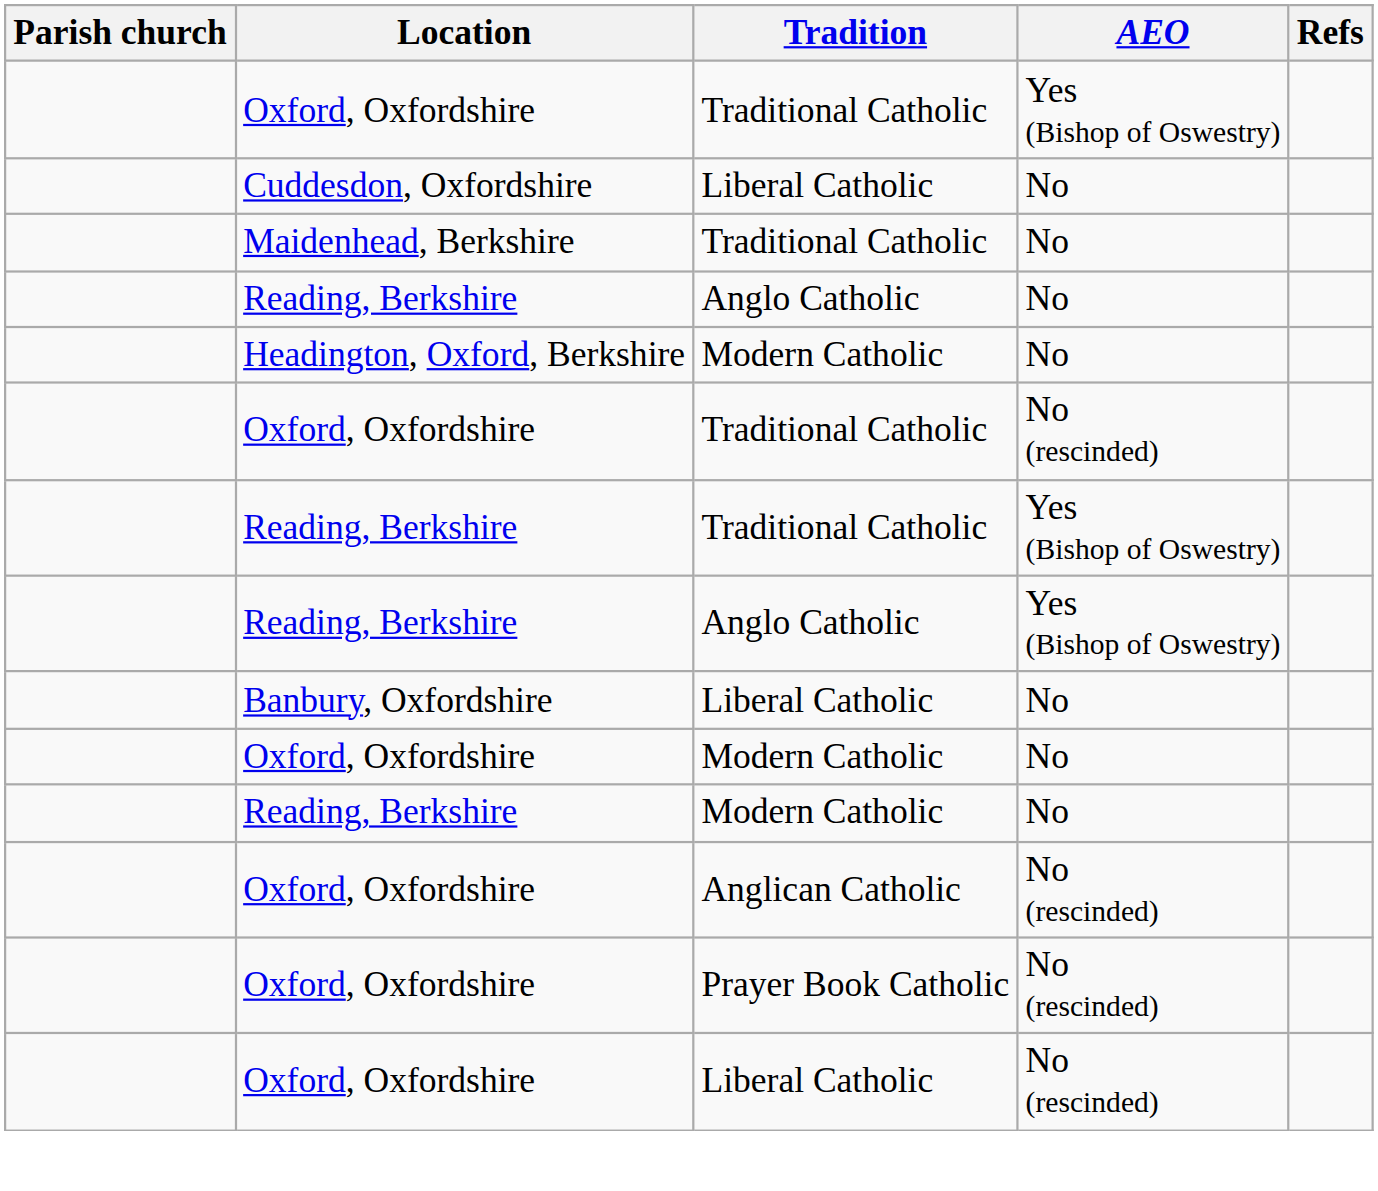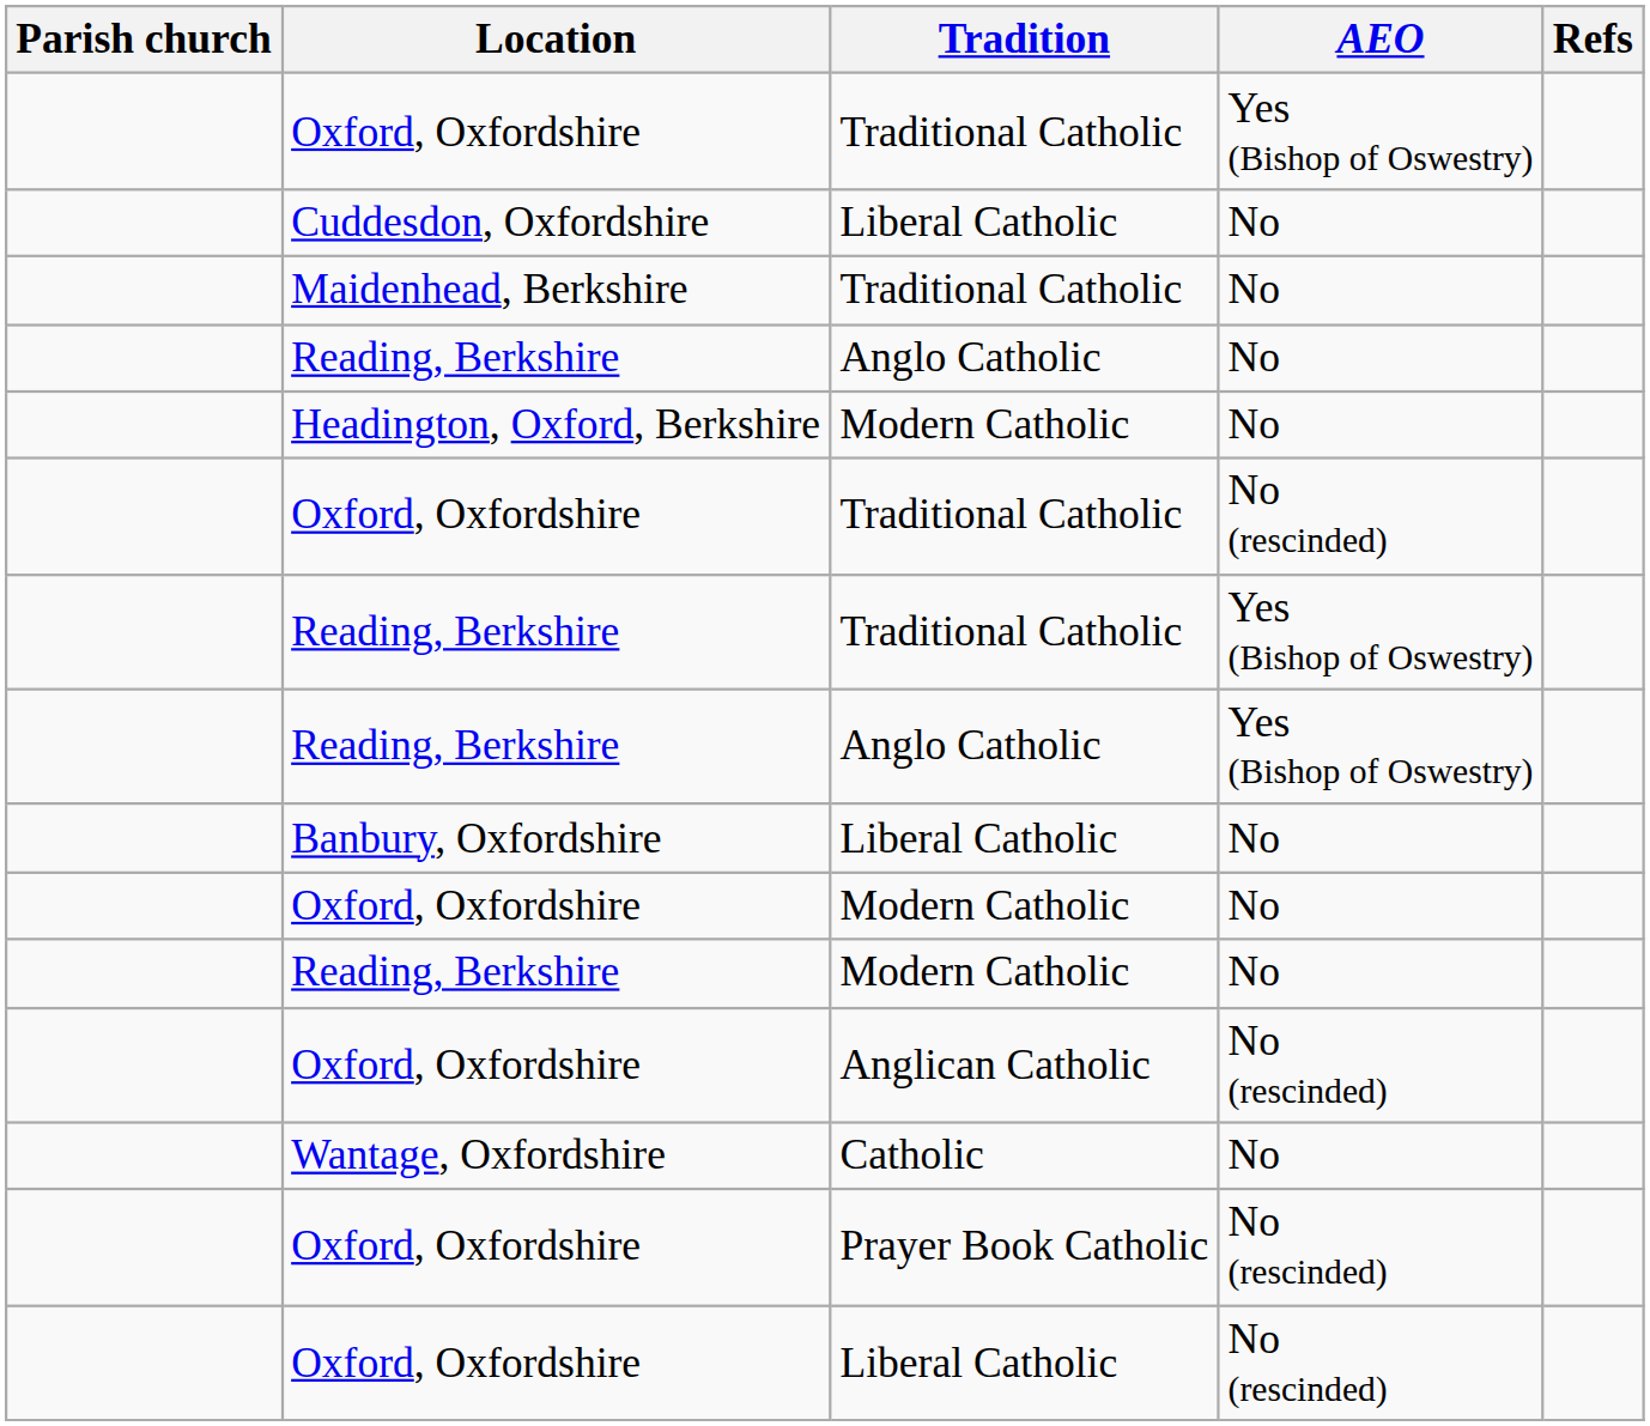+ row: Wantage, Oxfordshire | Catholic | No
